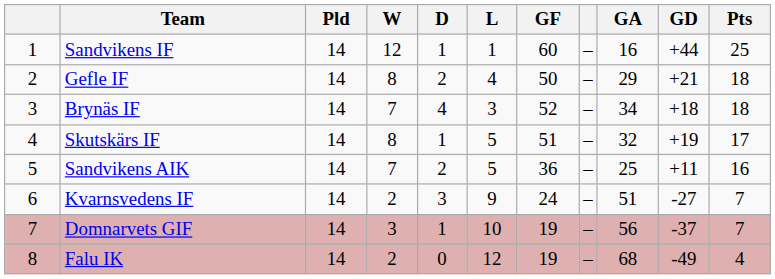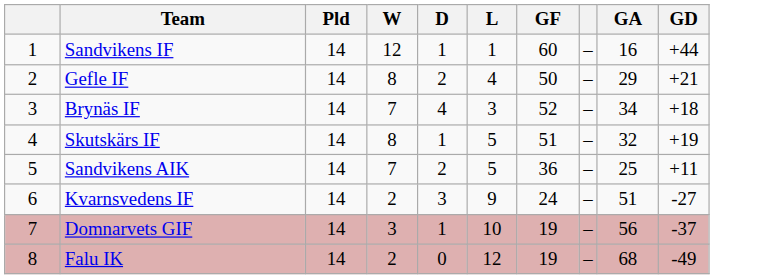- column: Pts | 25 | 18 | 18 | 17 | 16 | 7 | 7 | 4
